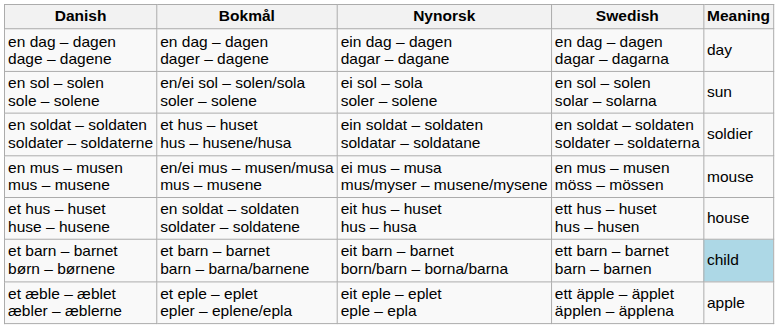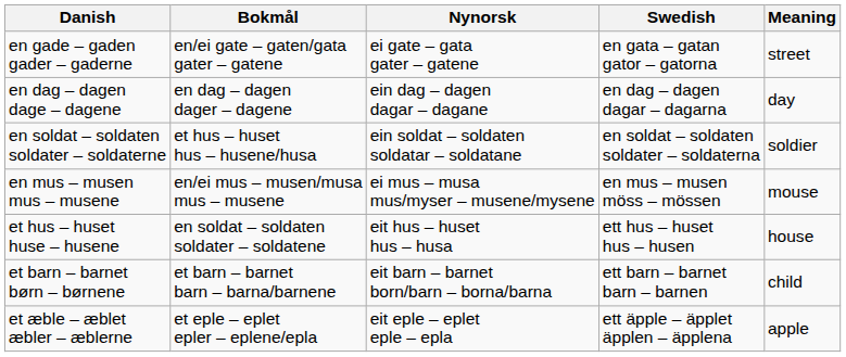+ row: en gade – gaden gader – gaderne | en/ei gate – gaten/gata gater – gatene | ei gate – gata gater – gatene | en gata – gatan gator – gatorna | street
- row: en sol – solen sole – solene | en/ei sol – solen/sola soler – solene | ei sol – sola soler – solene | en sol – solen solar – solarna | sun
et barn – barnet børn – børnene | Meaning: lightblue background -> no background
